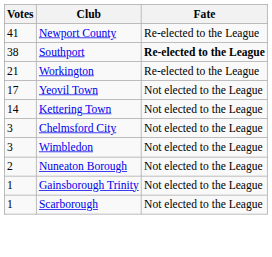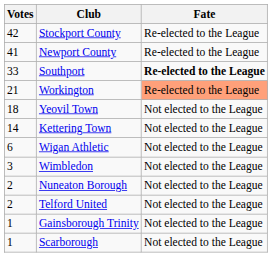+ row: 42 | Stockport County | Re-elected to the League
Southport | Votes: 38 -> 33
Workington | Fate: no background -> lightsalmon background
Yeovil Town | Votes: 17 -> 18
+ row: 6 | Wigan Athletic | Not elected to the League
- row: 3 | Chelmsford City | Not elected to the League
+ row: 2 | Telford United | Not elected to the League
